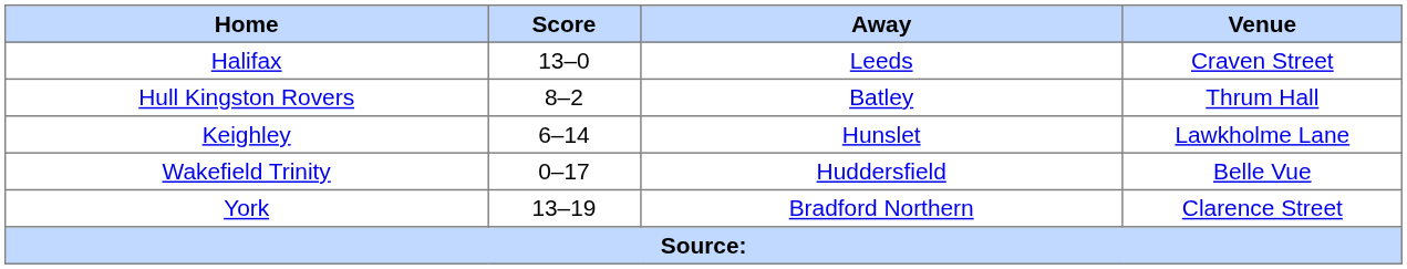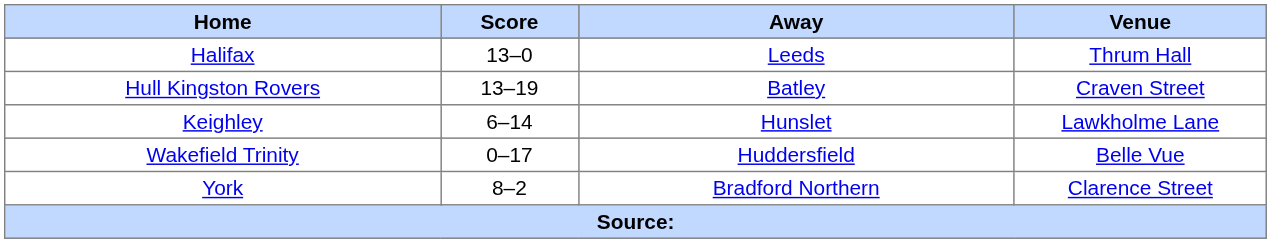Halifax | Venue: Craven Street -> Thrum Hall
Hull Kingston Rovers | Score: 8–2 -> 13–19
Hull Kingston Rovers | Venue: Thrum Hall -> Craven Street
York | Score: 13–19 -> 8–2
